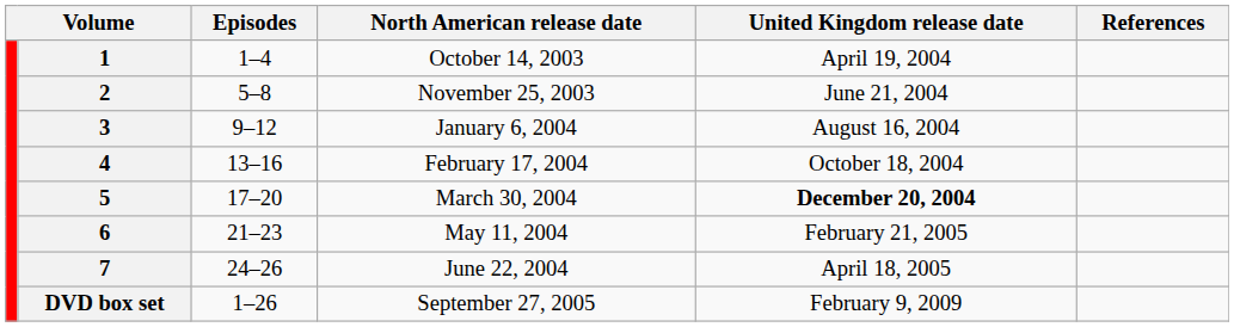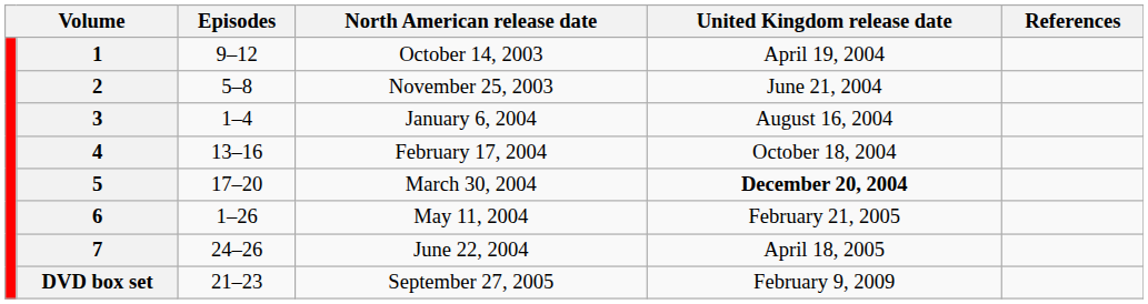1 | Episodes: 1–4 -> 9–12
3 | Episodes: 9–12 -> 1–4
6 | Episodes: 21–23 -> 1–26
DVD box set | Episodes: 1–26 -> 21–23
